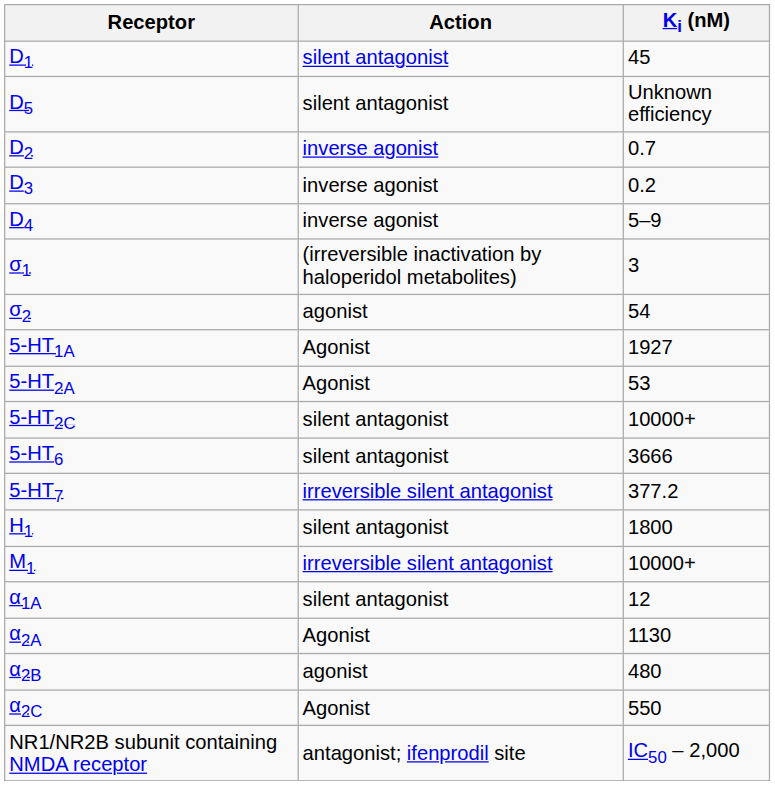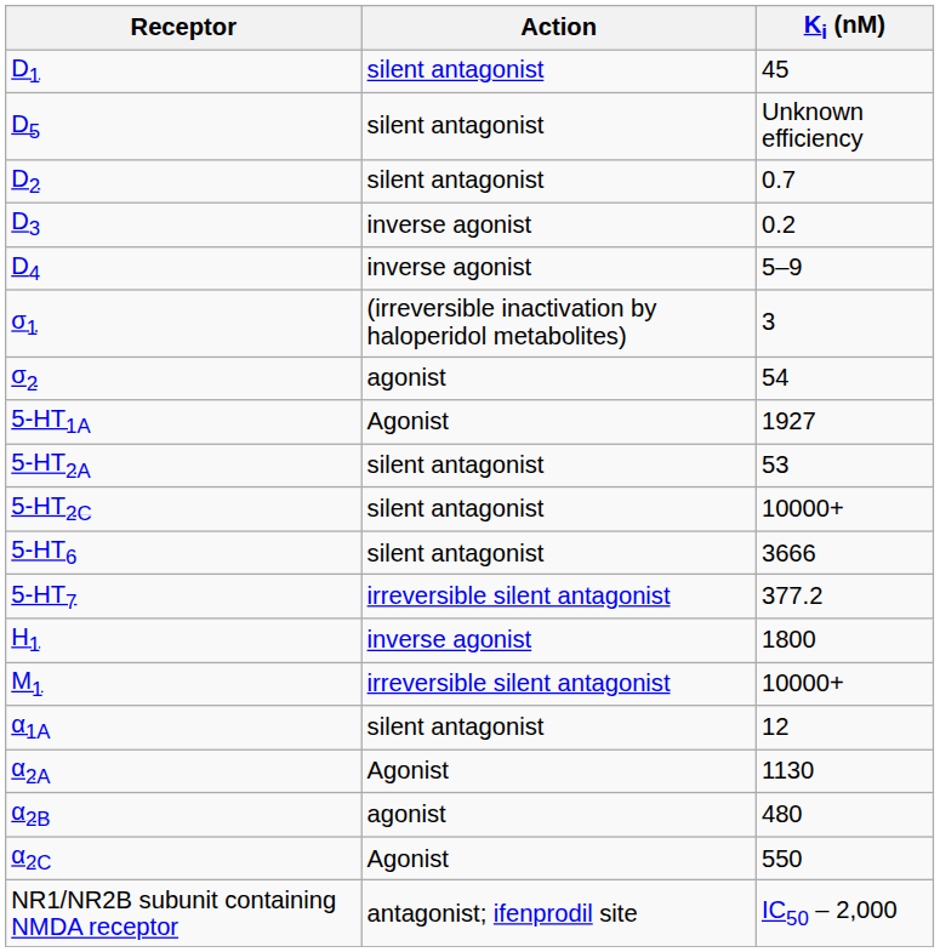D2 | Action: inverse agonist -> silent antagonist
5-HT2A | Action: Agonist -> silent antagonist
H1 | Action: silent antagonist -> inverse agonist
